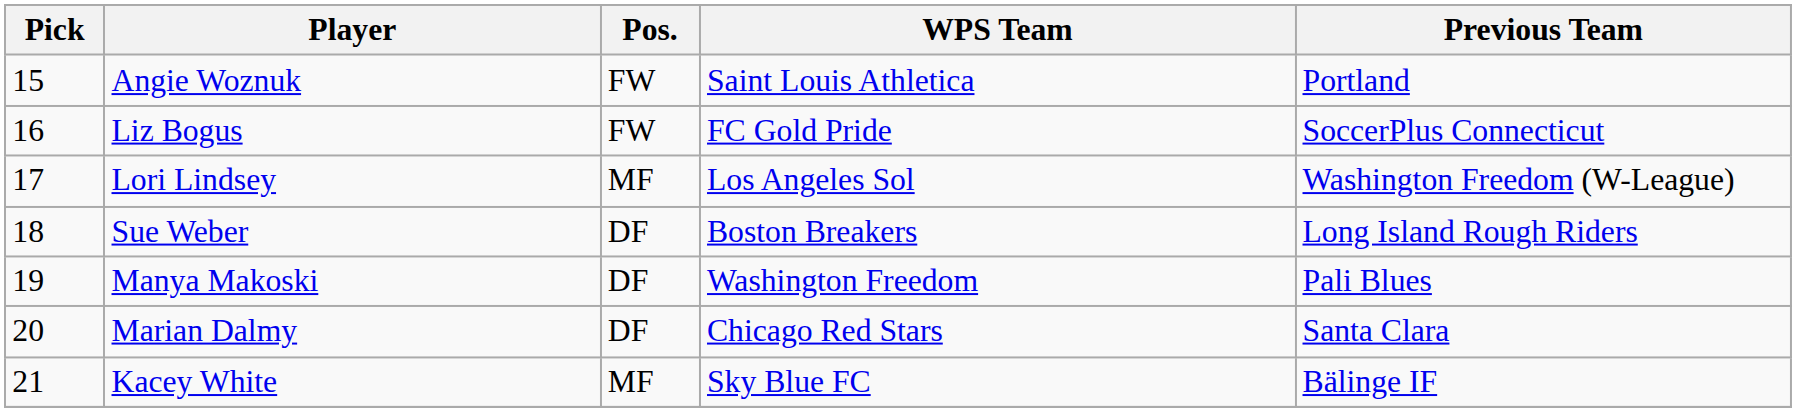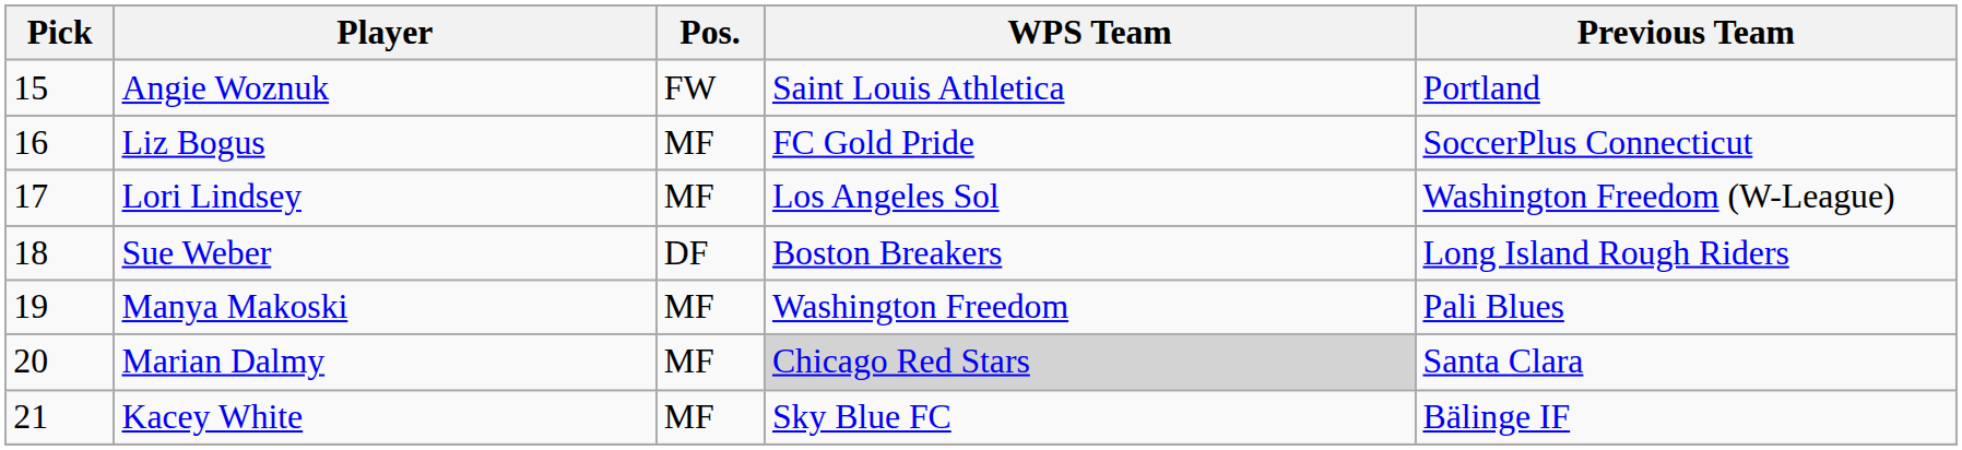Liz Bogus | Pos.: FW -> MF
Manya Makoski | Pos.: DF -> MF
Marian Dalmy | Pos.: DF -> MF
Marian Dalmy | WPS Team: no background -> lightgrey background
